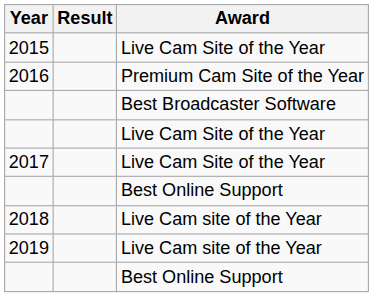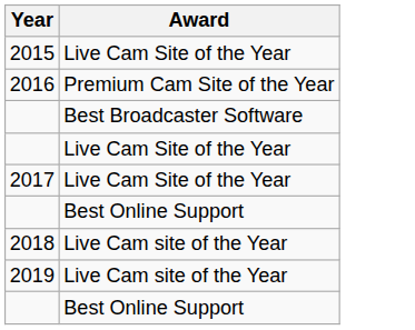- column: Result
